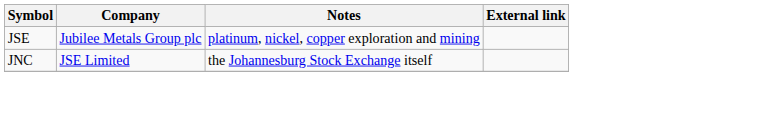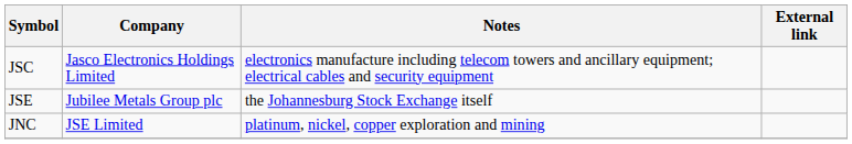+ row: JSC | Jasco Electronics Holdings Limited | electronics manufacture including telecom towers and ancillary equipment; electrical cables and security equipment
JSE | Notes: platinum, nickel, copper exploration and mining -> the Johannesburg Stock Exchange itself
JNC | Notes: the Johannesburg Stock Exchange itself -> platinum, nickel, copper exploration and mining
